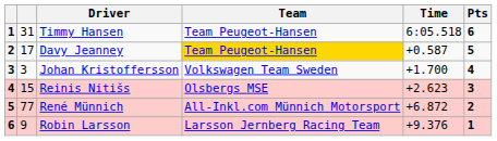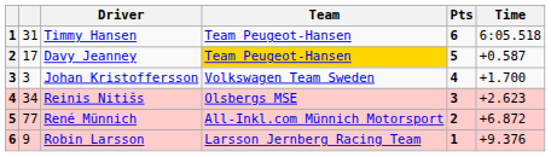columns swapped: Time <-> Pts
Reinis Nitišs | column 2: 15 -> 34
